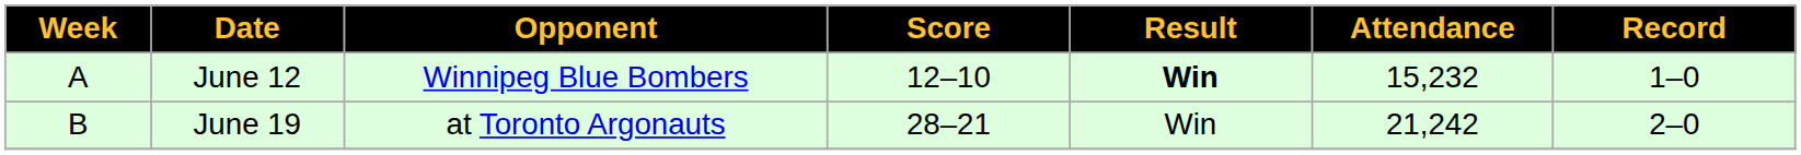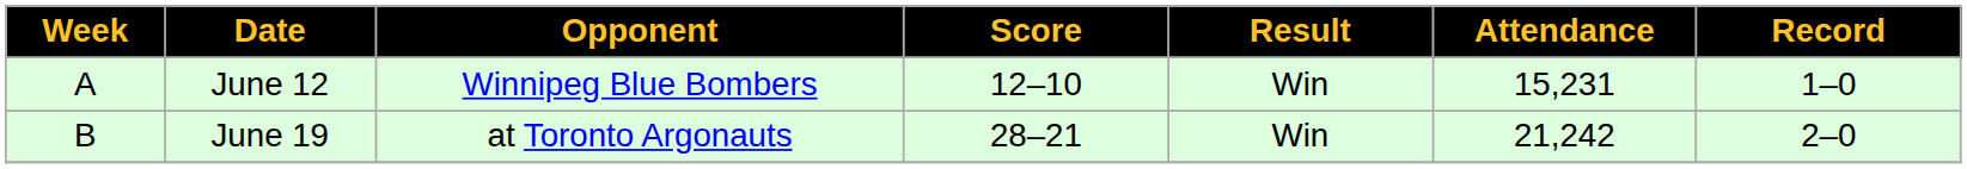June 12 | Result: bold -> normal
June 12 | Attendance: 15,232 -> 15,231
